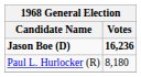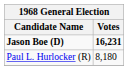Jason Boe (D) | column 2: 16,236 -> 16,231
